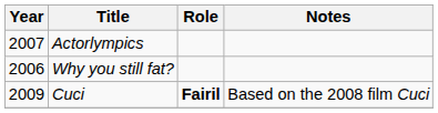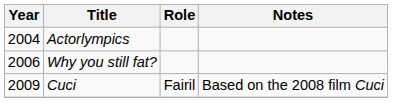Actorlympics | Year: 2007 -> 2004
Cuci | Role: bold -> normal
